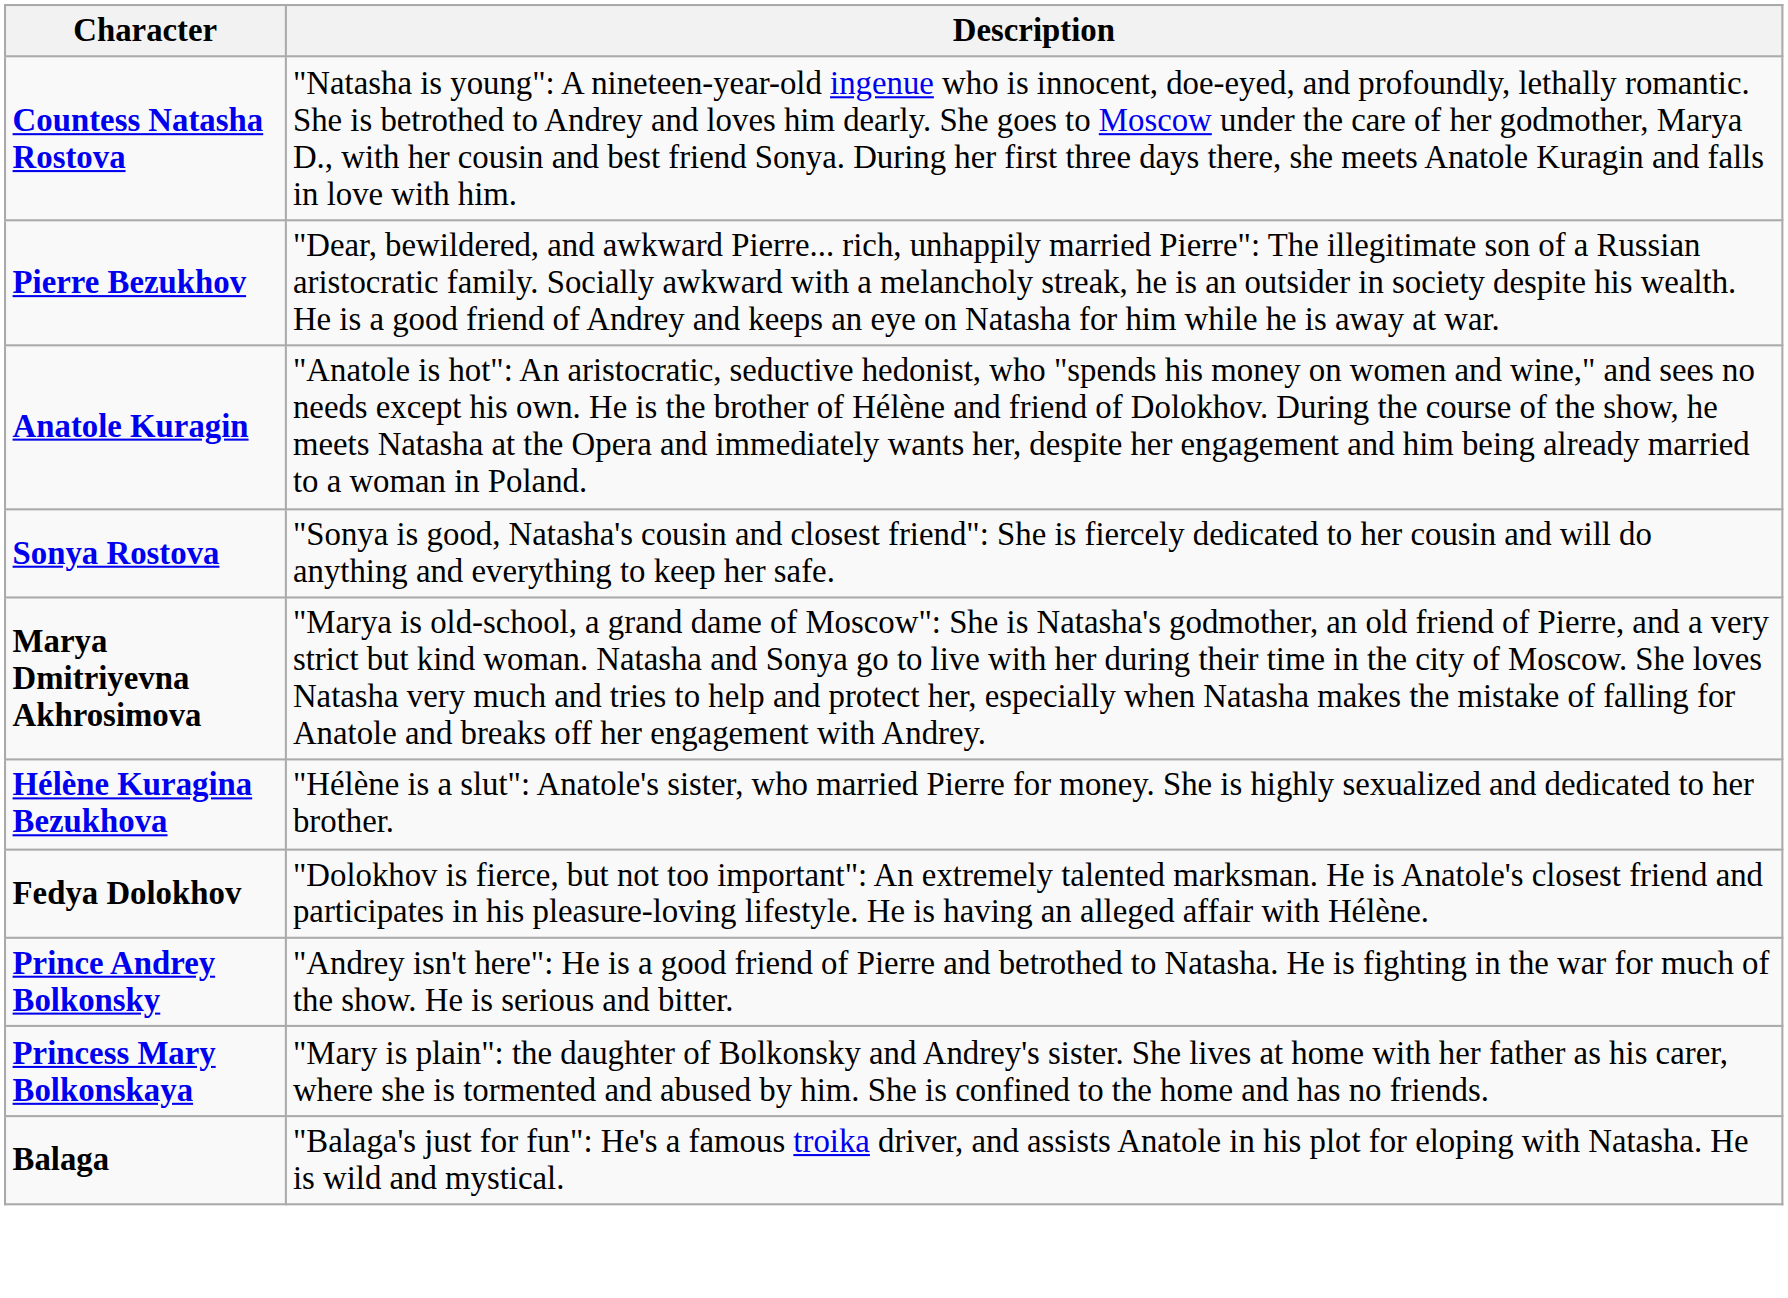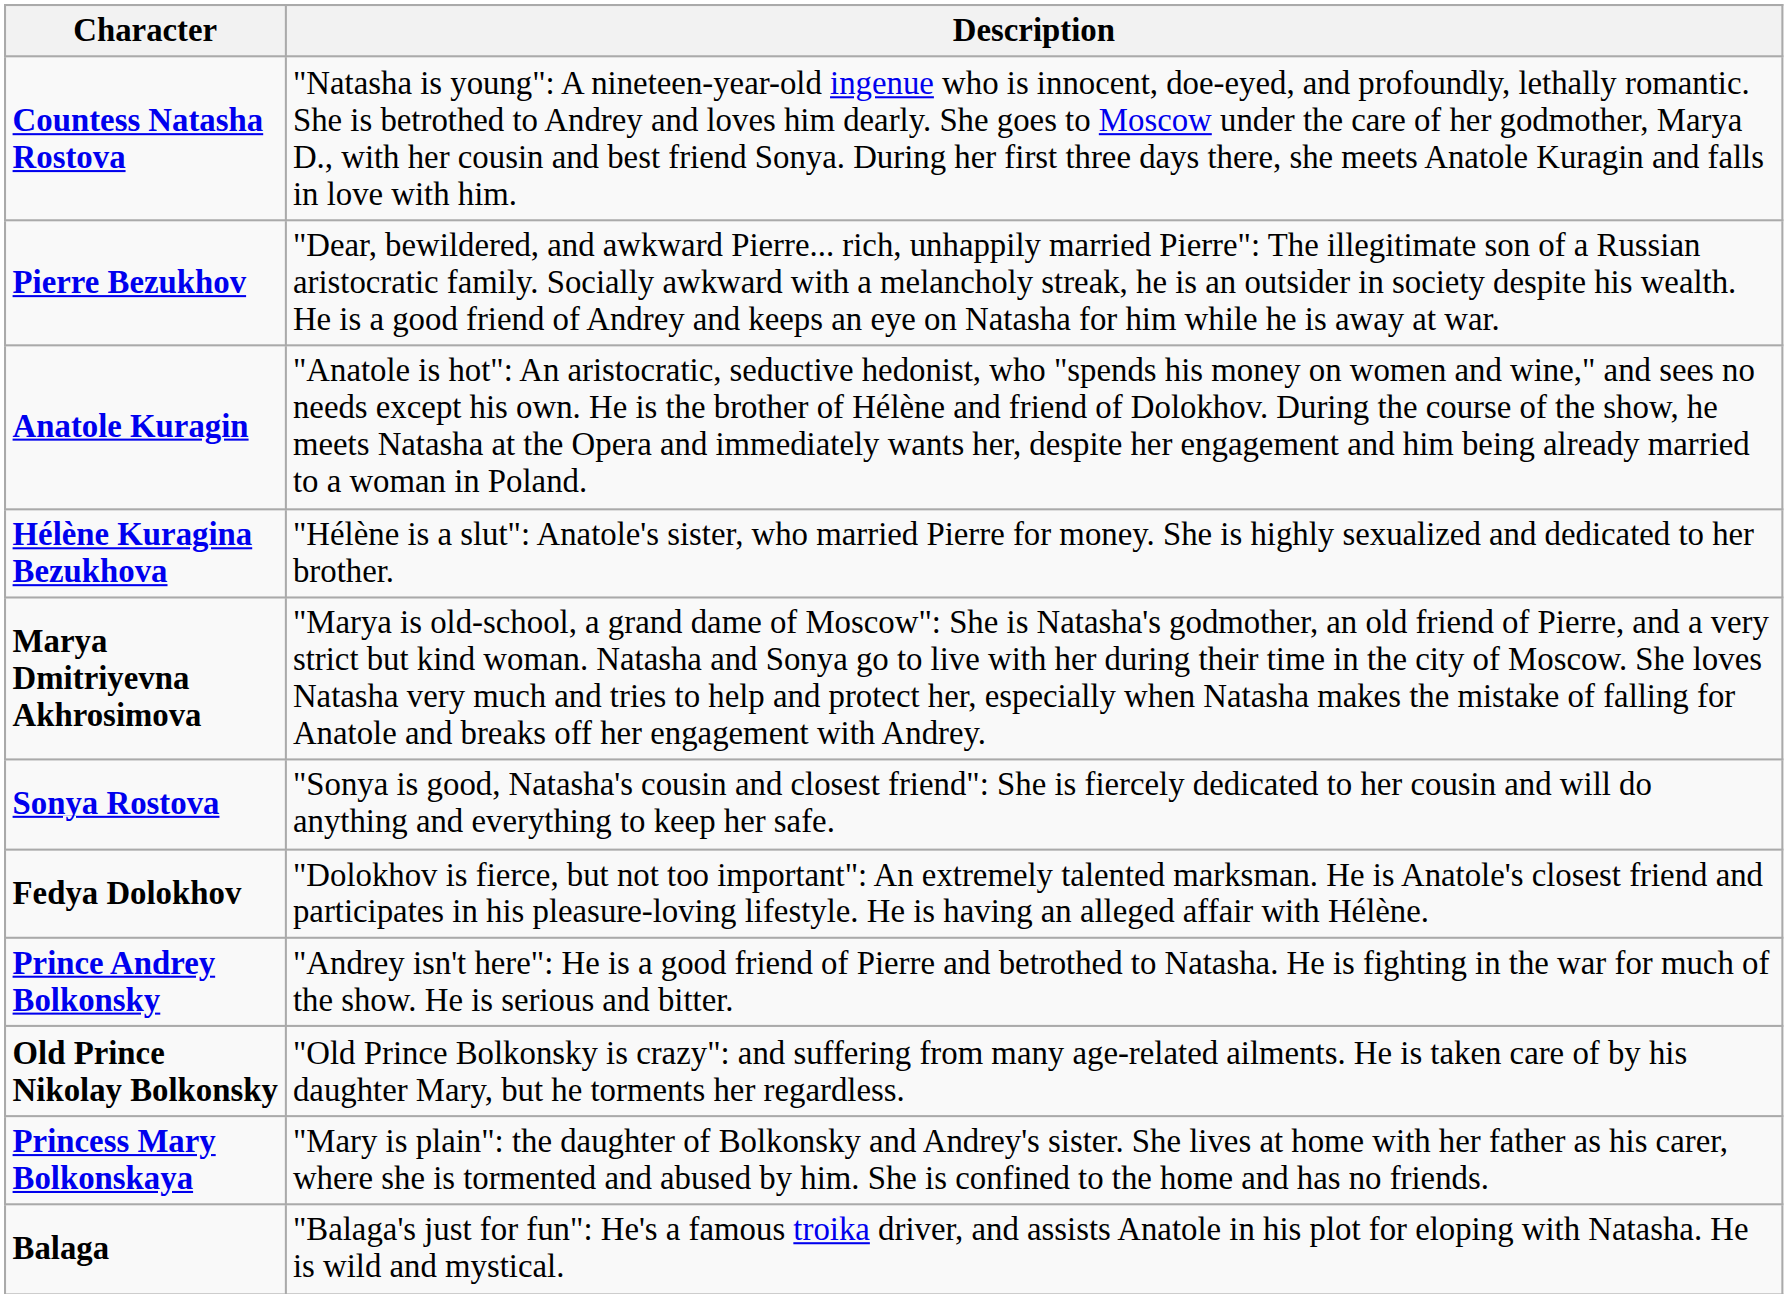rows swapped: Sonya Rostova <-> Hélène Kuragina Bezukhova
+ row: Old Prince Nikolay Bolkonsky | "Old Prince Bolkonsky is crazy": and suffering from many age-related ailments. He is taken care of by his daughter Mary, but he torments her regardless.
